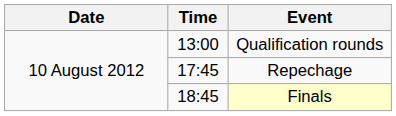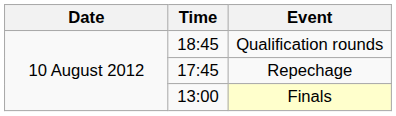Qualification rounds | Time: 13:00 -> 18:45
Finals | Time: 18:45 -> 13:00
